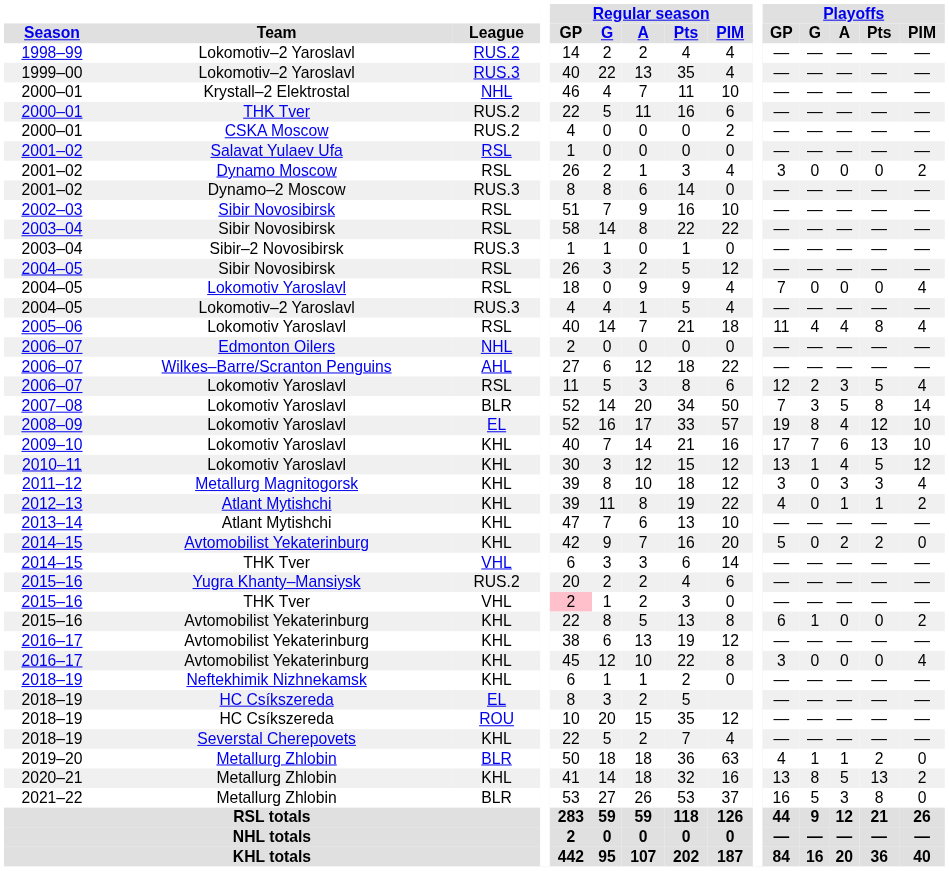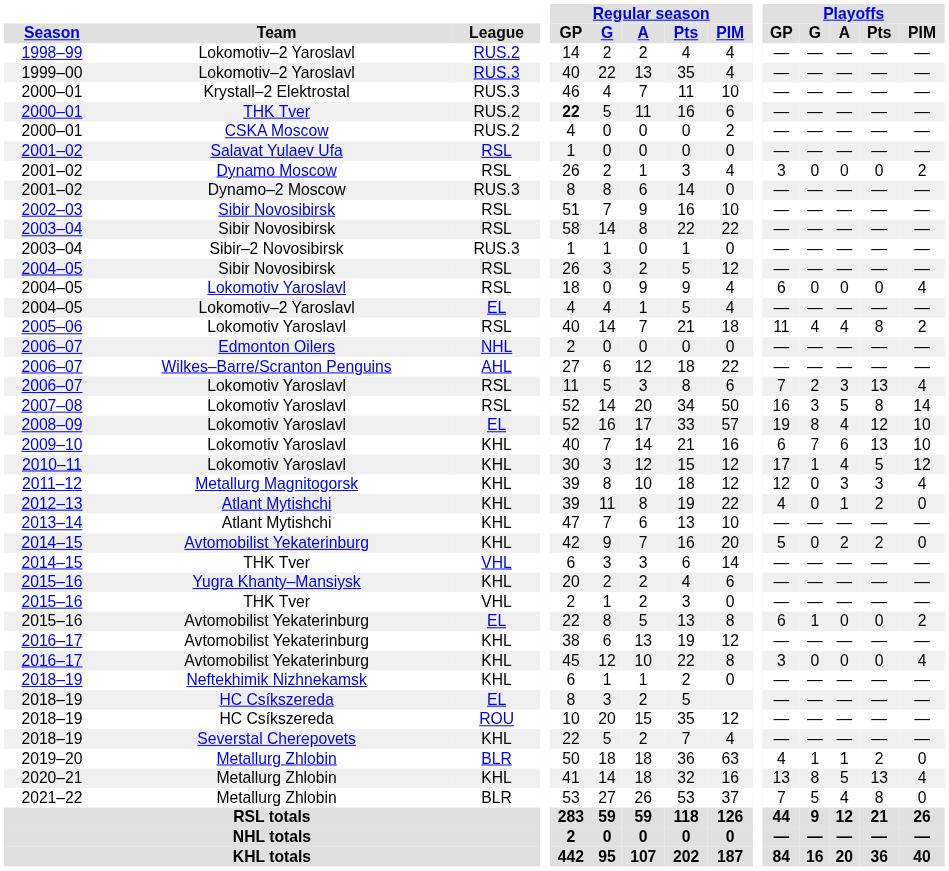2000–01 / Krystall–2 Elektrostal | League: NHL -> RUS.3
2000–01 / THK Tver | Regular season / GP: normal -> bold
2004–05 / Lokomotiv Yaroslavl | Playoffs / GP: 7 -> 6
2004–05 / Lokomotiv–2 Yaroslavl | League: RUS.3 -> EL
2005–06 | Playoffs / PIM: 4 -> 2
2006–07 / Lokomotiv Yaroslavl | Playoffs / GP: 12 -> 7
2006–07 / Lokomotiv Yaroslavl | Playoffs / Pts: 5 -> 13
2007–08 | League: BLR -> RSL
2007–08 | Playoffs / GP: 7 -> 16
2009–10 | Playoffs / GP: 17 -> 6
2010–11 | Playoffs / GP: 13 -> 17
2011–12 | Playoffs / GP: 3 -> 12
2012–13 | Playoffs / Pts: 1 -> 2
2012–13 | Playoffs / PIM: 2 -> 0
2015–16 / Yugra Khanty–Mansiysk | League: RUS.2 -> KHL
2015–16 / THK Tver | Regular season / GP: pink background -> no background
2015–16 / Avtomobilist Yekaterinburg | League: KHL -> EL
2020–21 | Playoffs / PIM: 2 -> 4
2021–22 | Playoffs / GP: 16 -> 7
2021–22 | Playoffs / A: 3 -> 4
